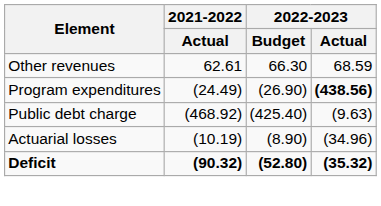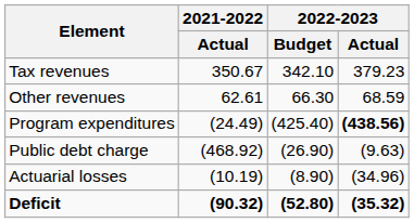+ row: Tax revenues | 350.67 | 342.10 | 379.23
Program expenditures | 2022-2023 / Budget: (26.90) -> (425.40)
Public debt charge | 2022-2023 / Budget: (425.40) -> (26.90)
